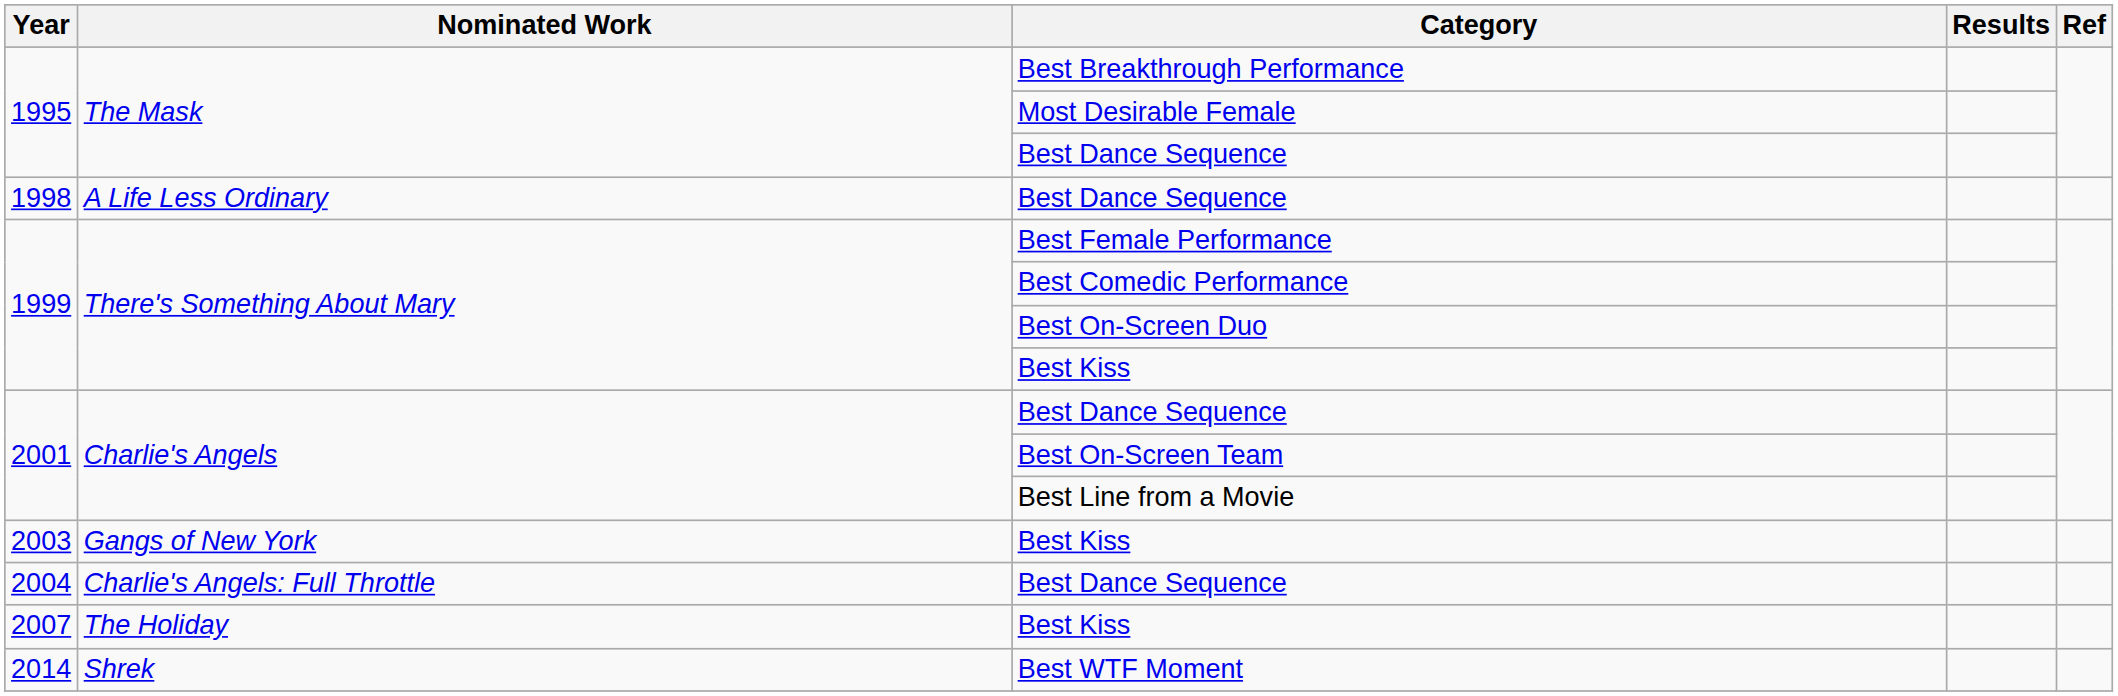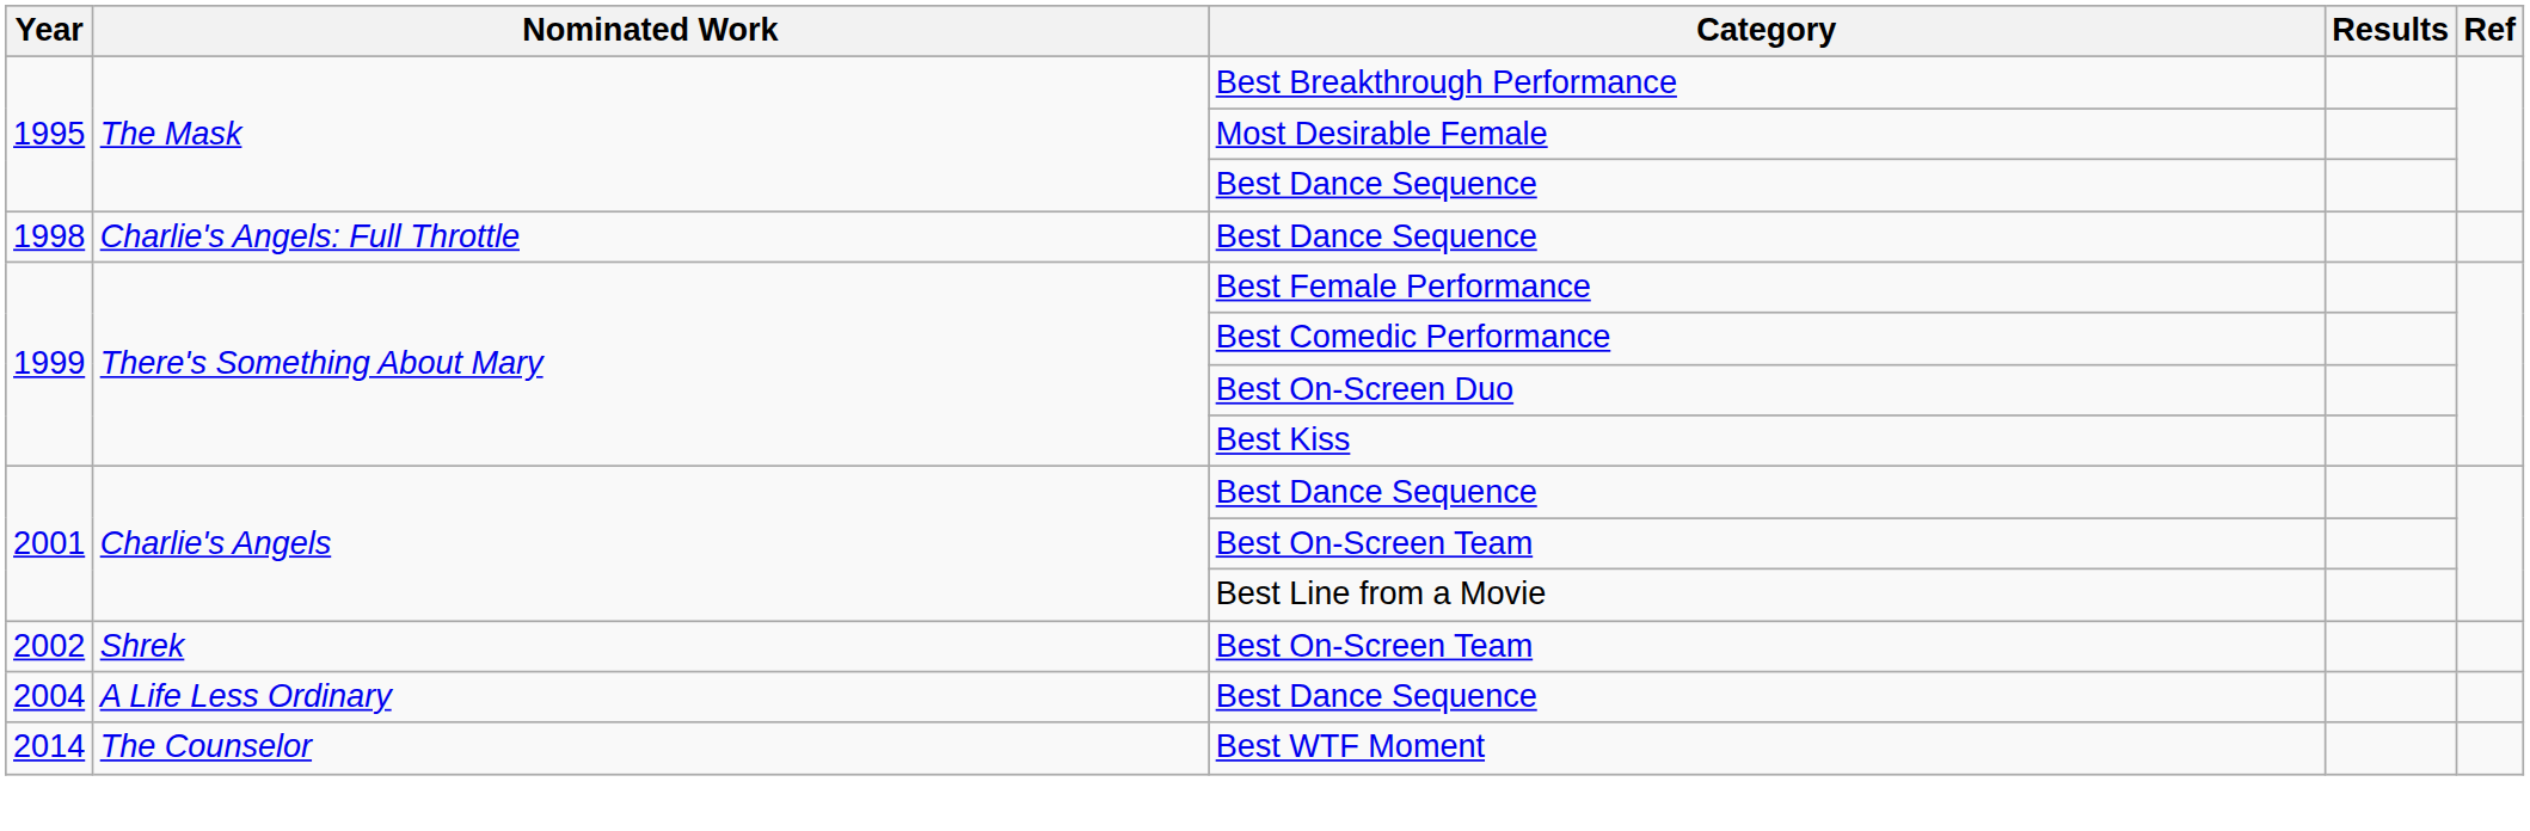1998 / Best Dance Sequence | Nominated Work: A Life Less Ordinary -> Charlie's Angels: Full Throttle
+ row: 2002 | Shrek | Best On-Screen Team
- row: 2003 | Gangs of New York | Best Kiss
2004 / Best Dance Sequence | Nominated Work: Charlie's Angels: Full Throttle -> A Life Less Ordinary
- row: 2007 | The Holiday | Best Kiss
Best WTF Moment | Nominated Work: Shrek -> The Counselor
